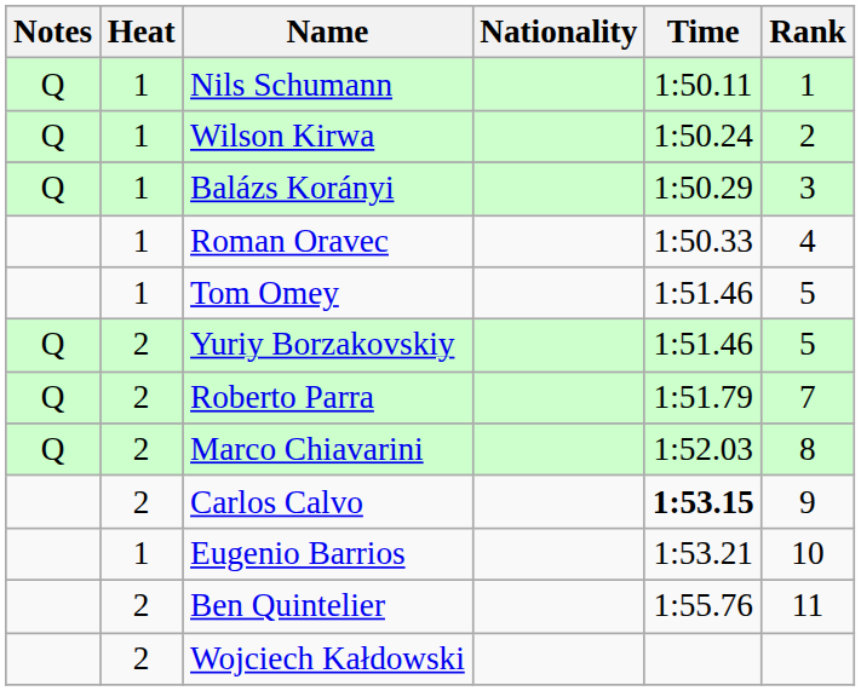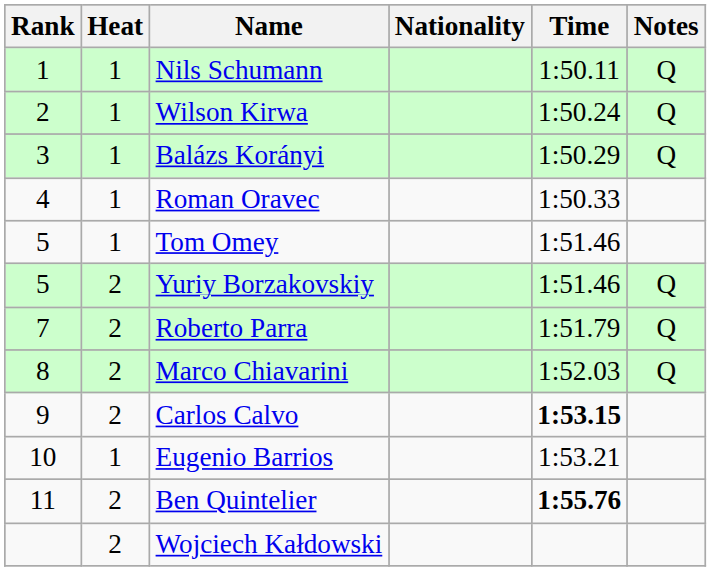columns swapped: Rank <-> Notes
Ben Quintelier | Time: normal -> bold
